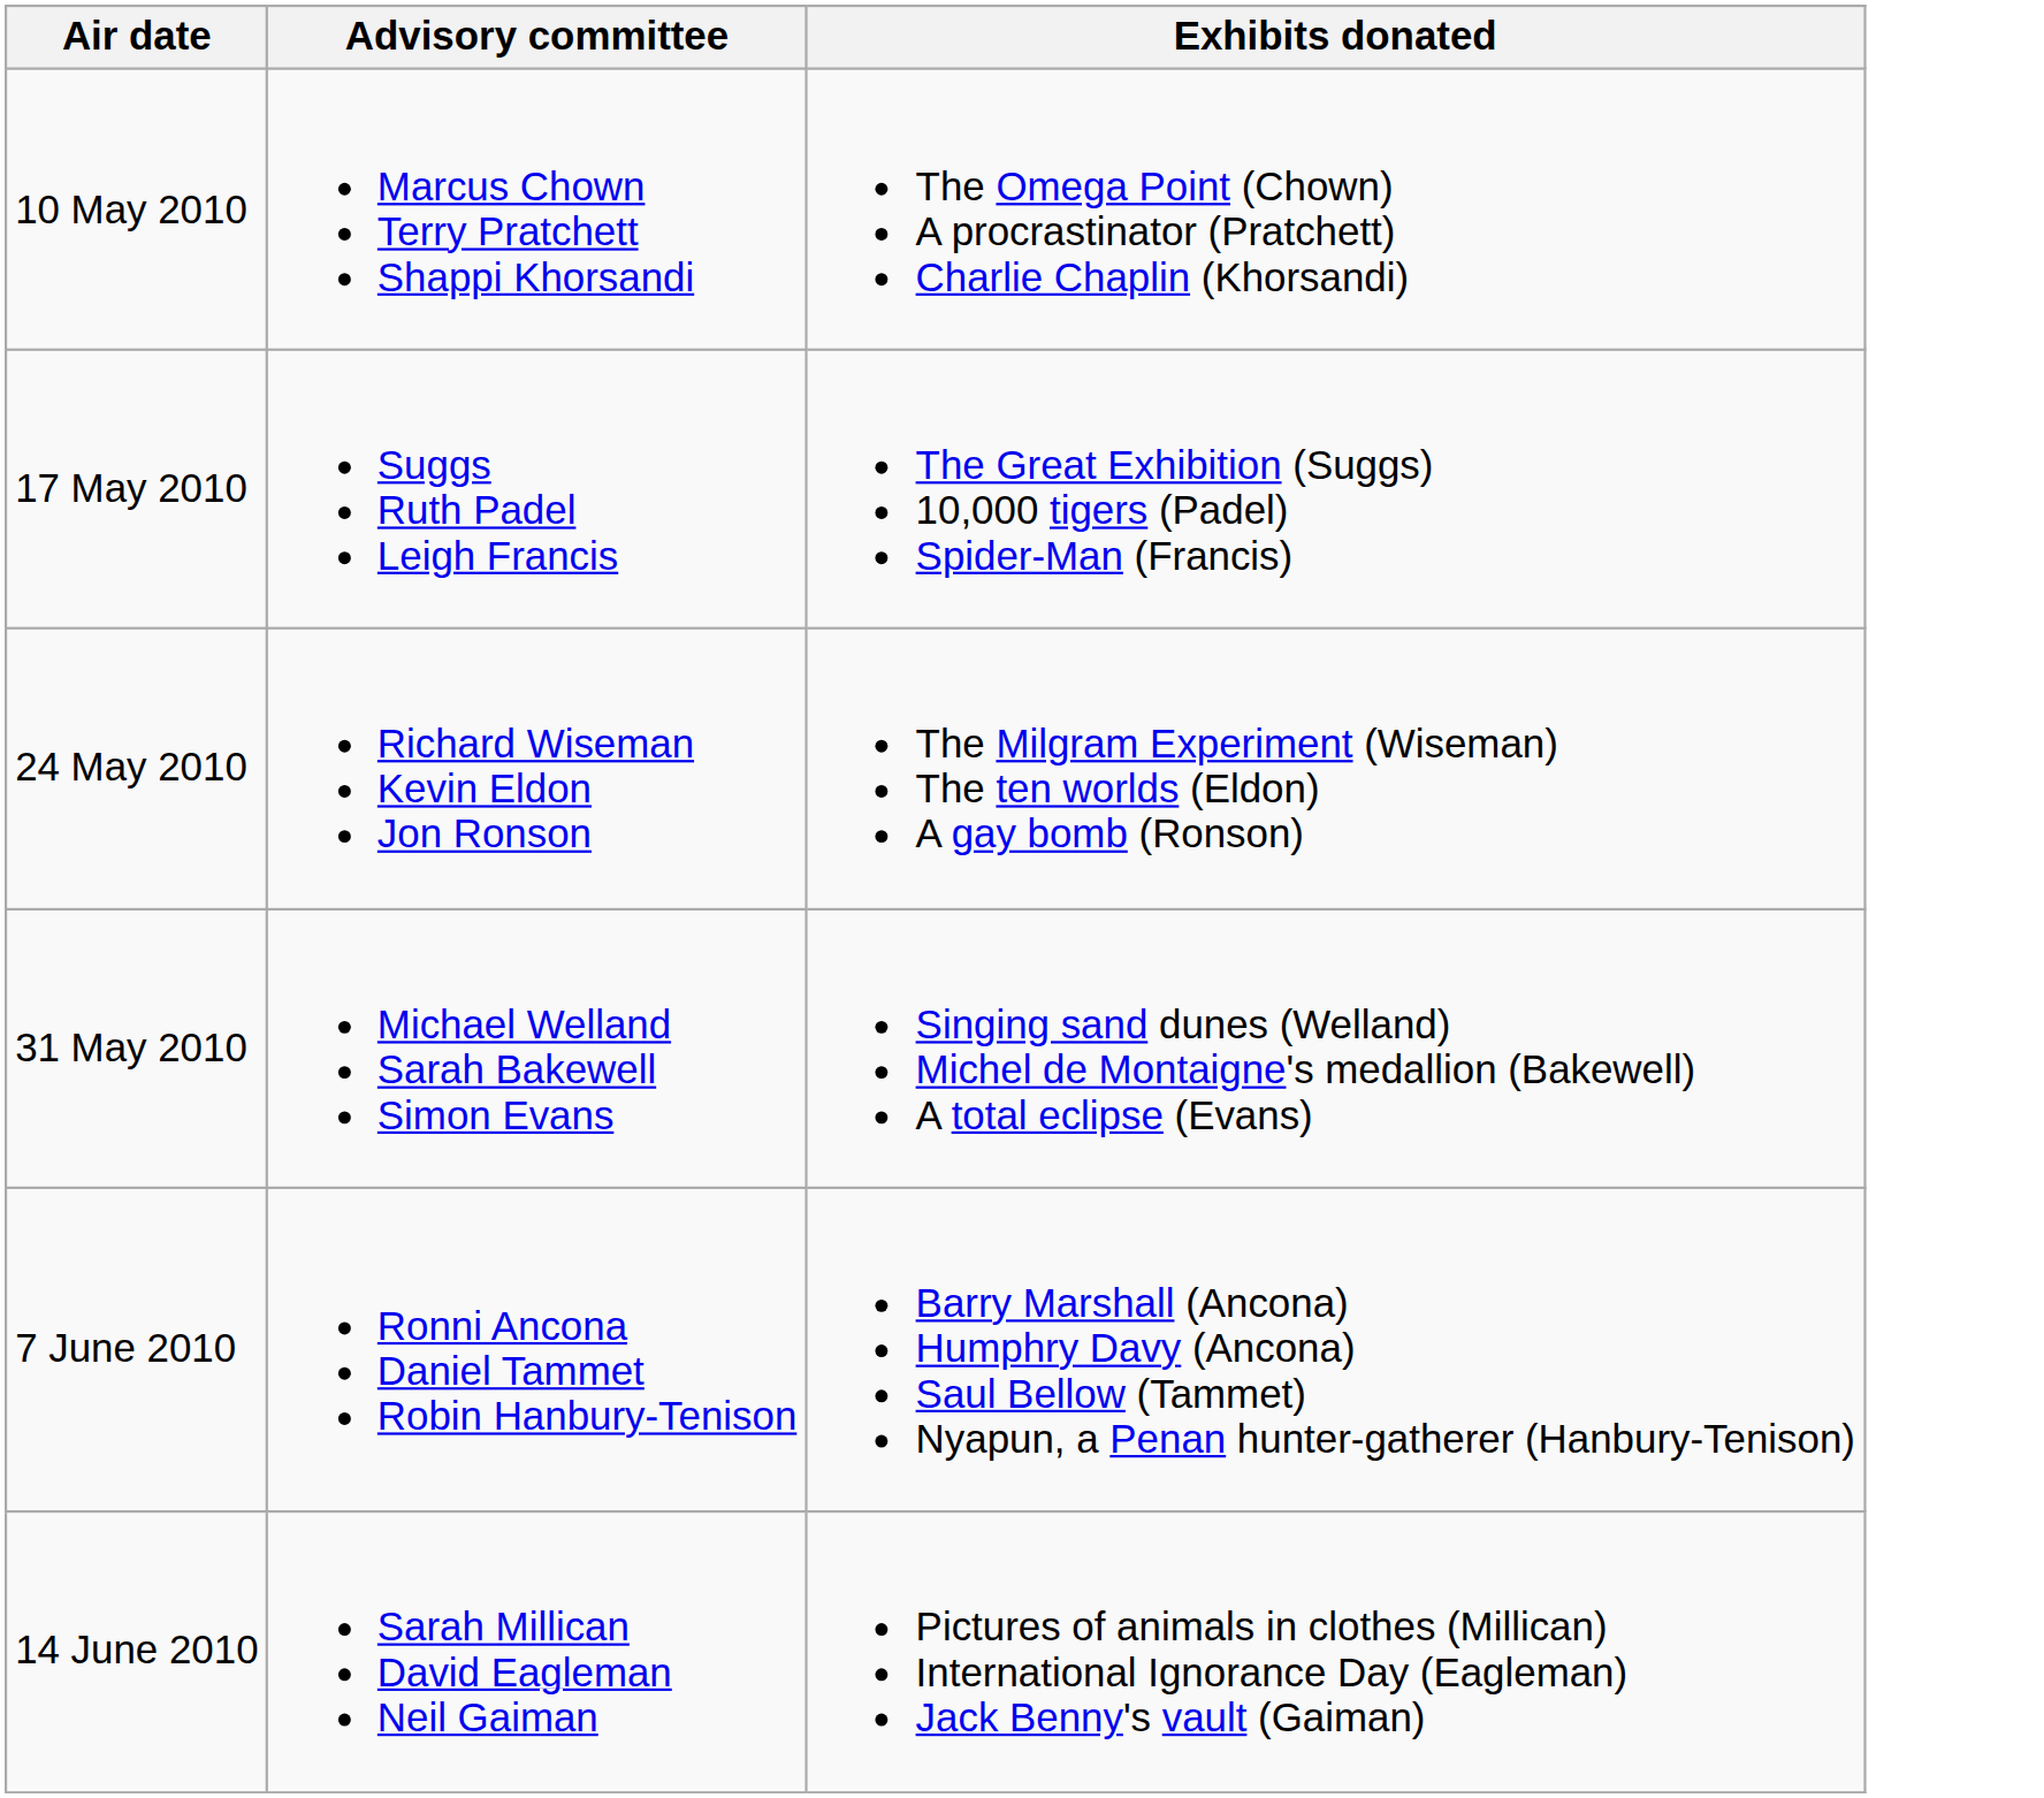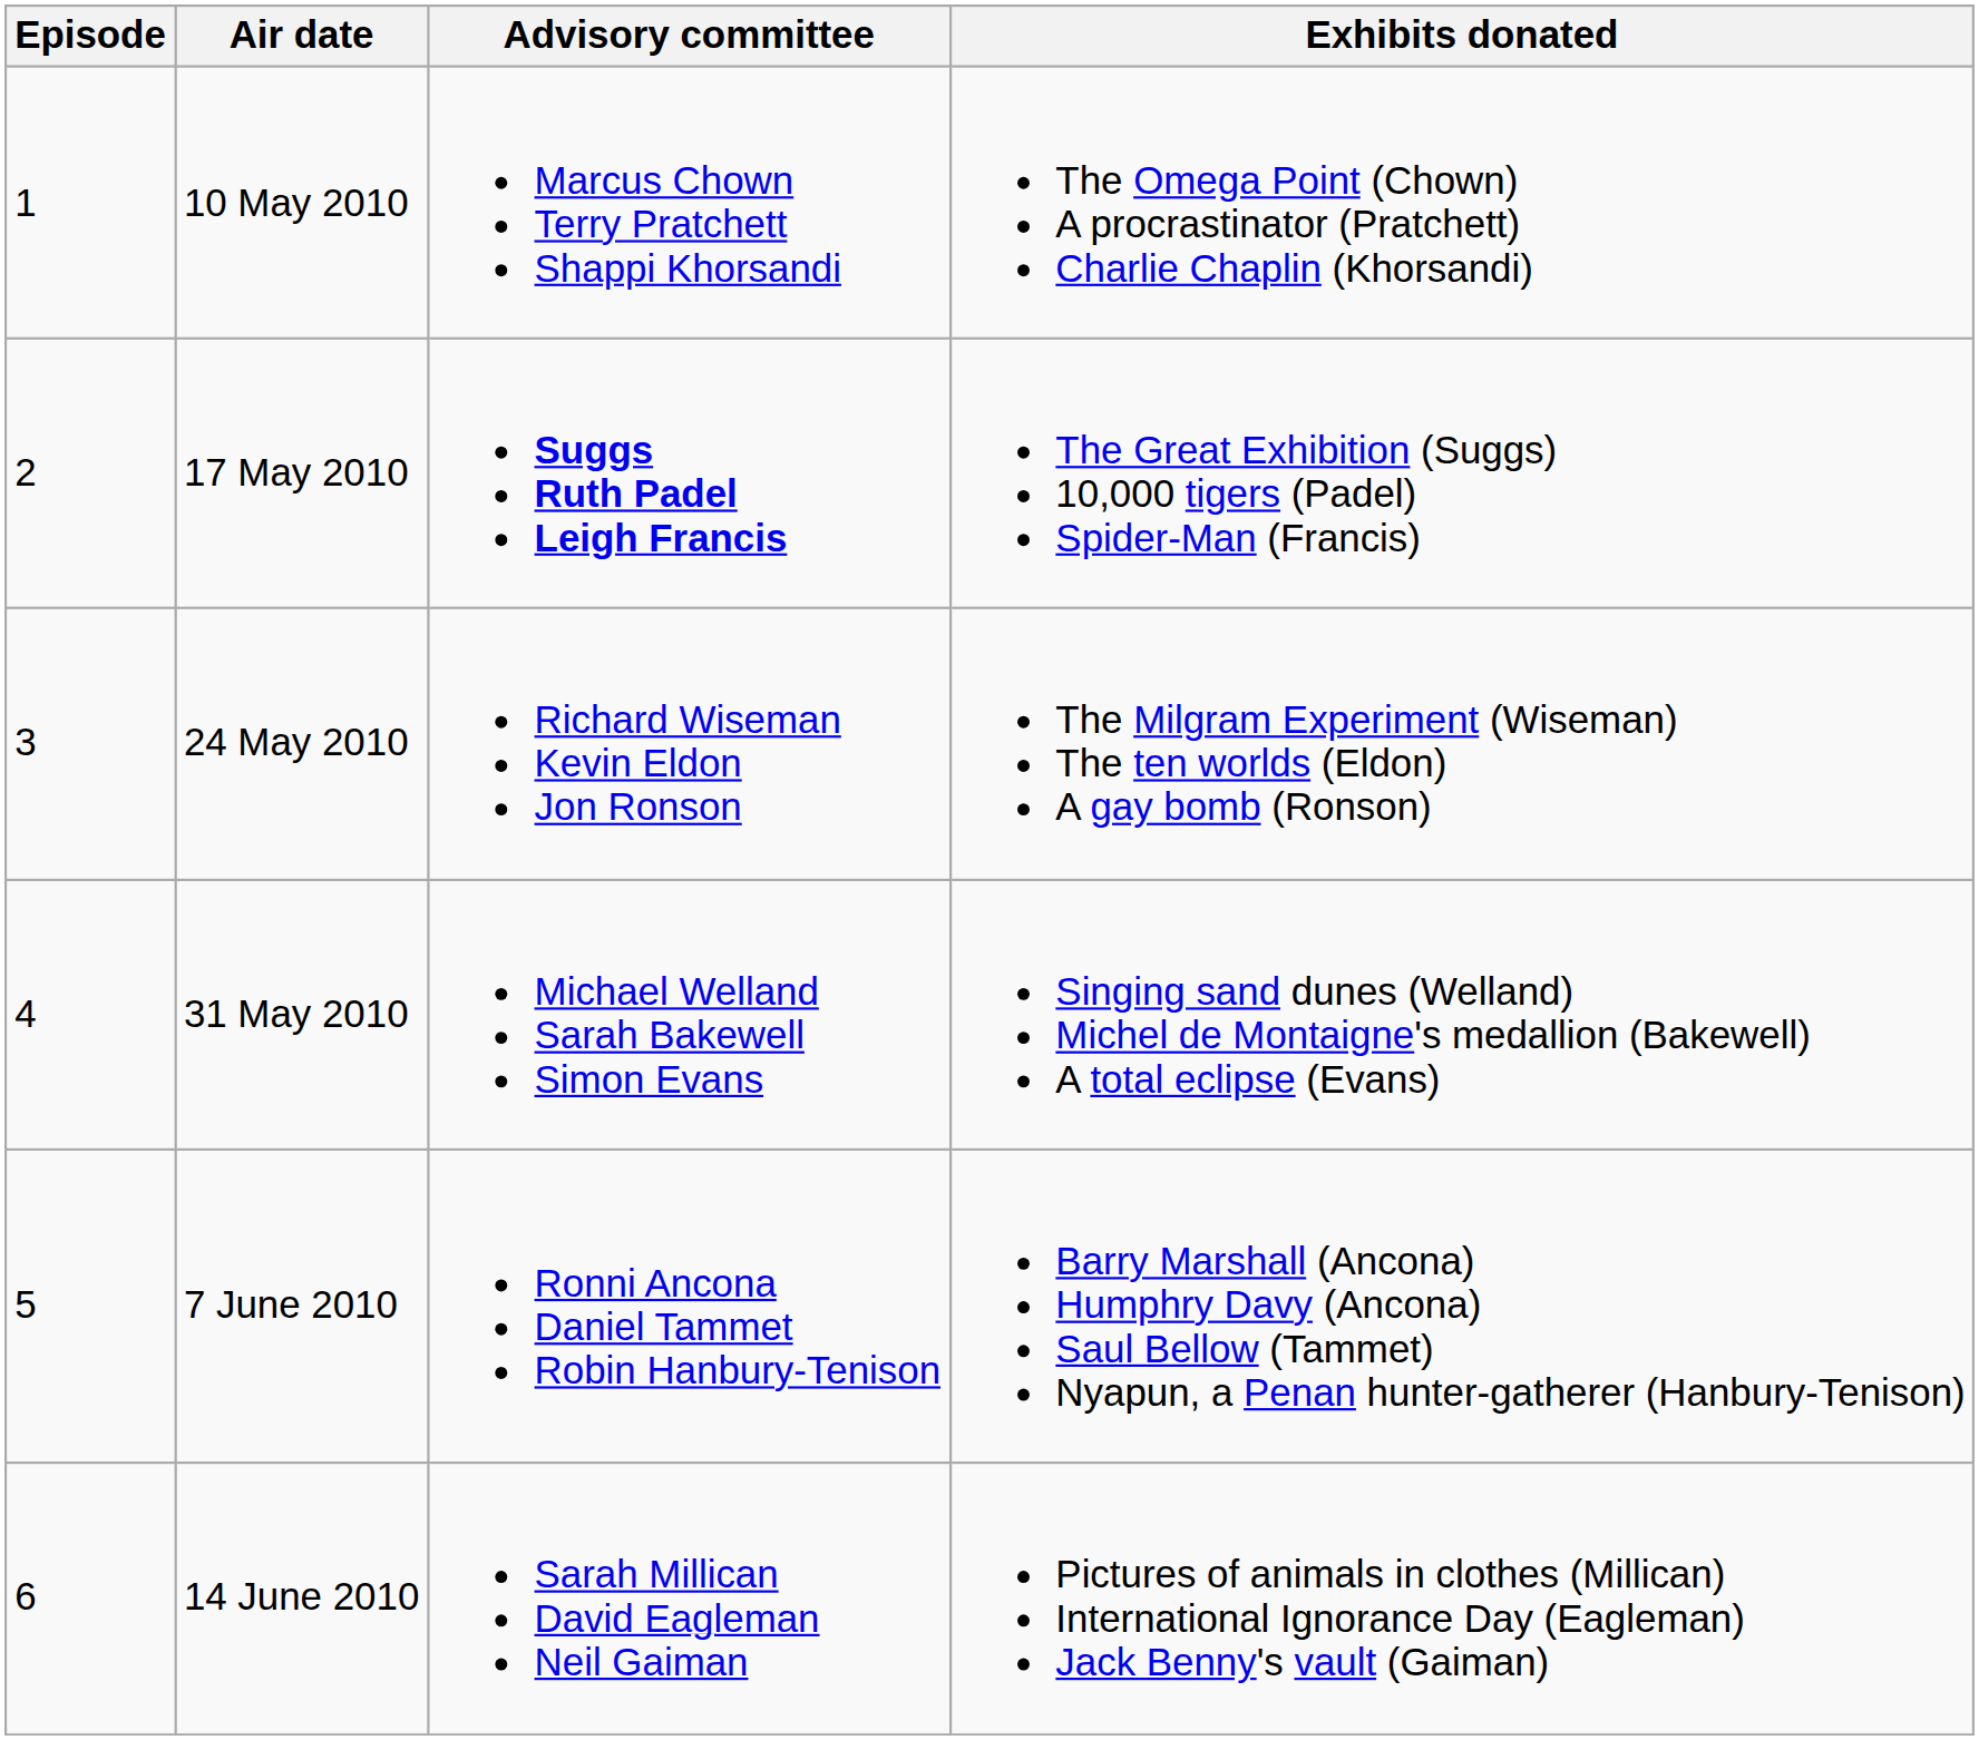+ column: Episode | 1 | 2 | 3 | 4 | 5 | 6
17 May 2010 | Advisory committee: normal -> bold
